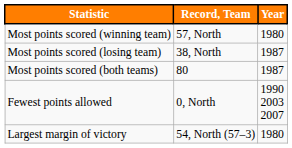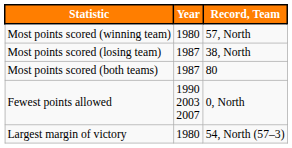columns swapped: Record, Team <-> Year
